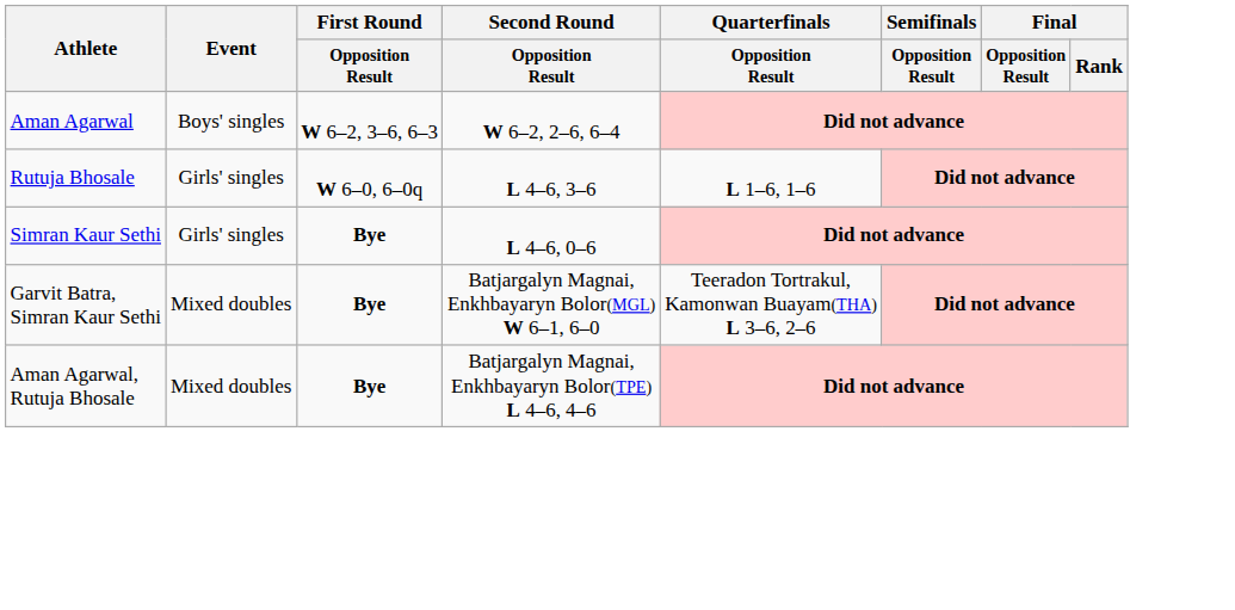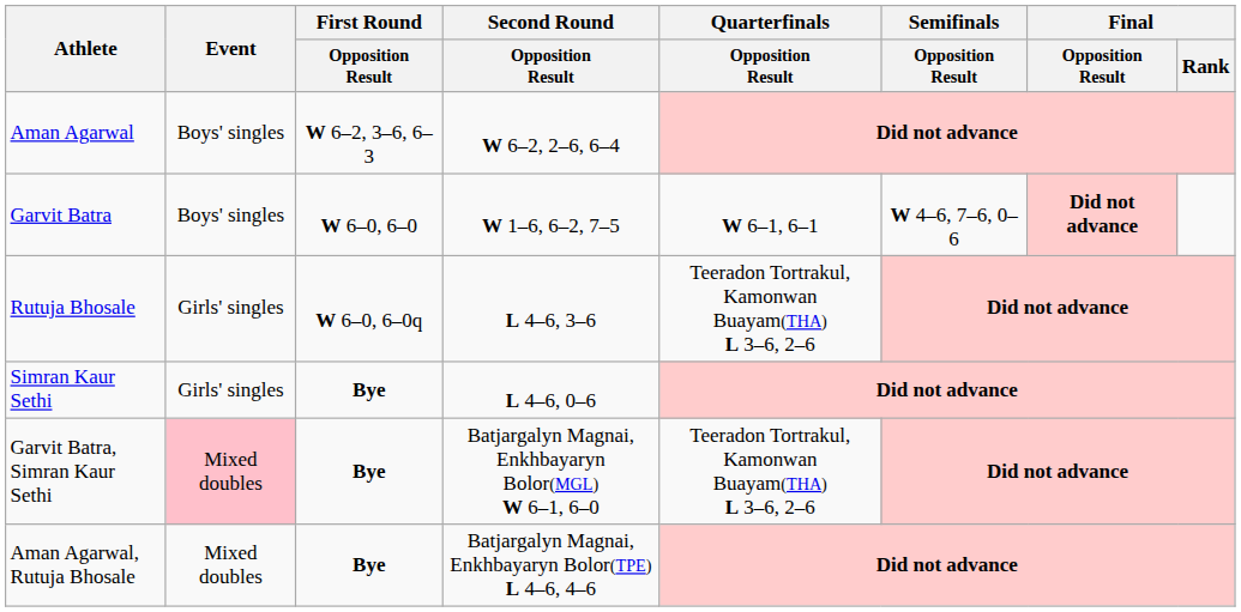+ row: Garvit Batra | Boys' singles | W 6–0, 6–0 | W 1–6, 6–2, 7–5 | W 6–1, 6–1 | W 4–6, 7–6, 0–6 | Did not advance
Rutuja Bhosale | Quarterfinals / Opposition Result: L 1–6, 1–6 -> Teeradon Tortrakul, Kamonwan Buayam(THA) L 3–6, 2–6
Garvit Batra, Simran Kaur Sethi | Event: no background -> pink background
